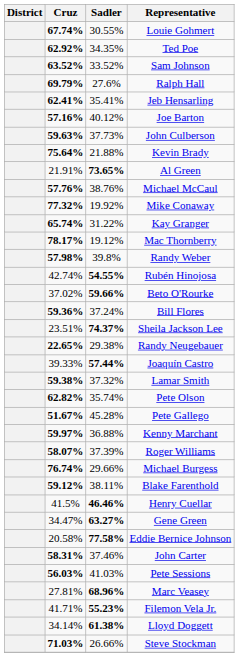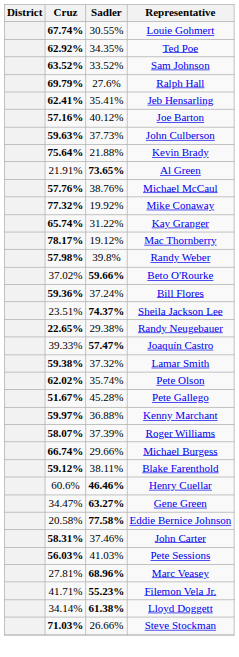- row: 42.74% | 54.55% | Rubén Hinojosa
Joaquín Castro | Sadler: 57.44% -> 57.47%
Pete Olson | Cruz: 62.82% -> 62.02%
Michael Burgess | Cruz: 76.74% -> 66.74%
Henry Cuellar | Cruz: 41.5% -> 60.6%
